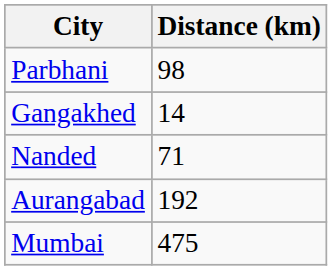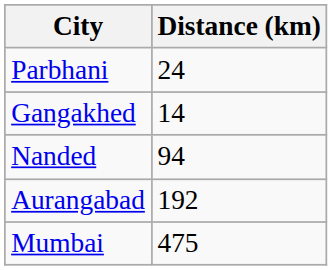Parbhani | Distance (km): 98 -> 24
Nanded | Distance (km): 71 -> 94
